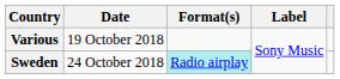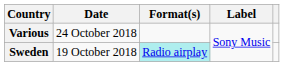Various | Date: 19 October 2018 -> 24 October 2018
Sweden | Date: 24 October 2018 -> 19 October 2018
